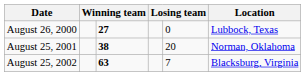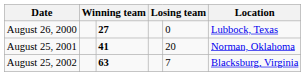August 25, 2001 | column 3: 38 -> 41
